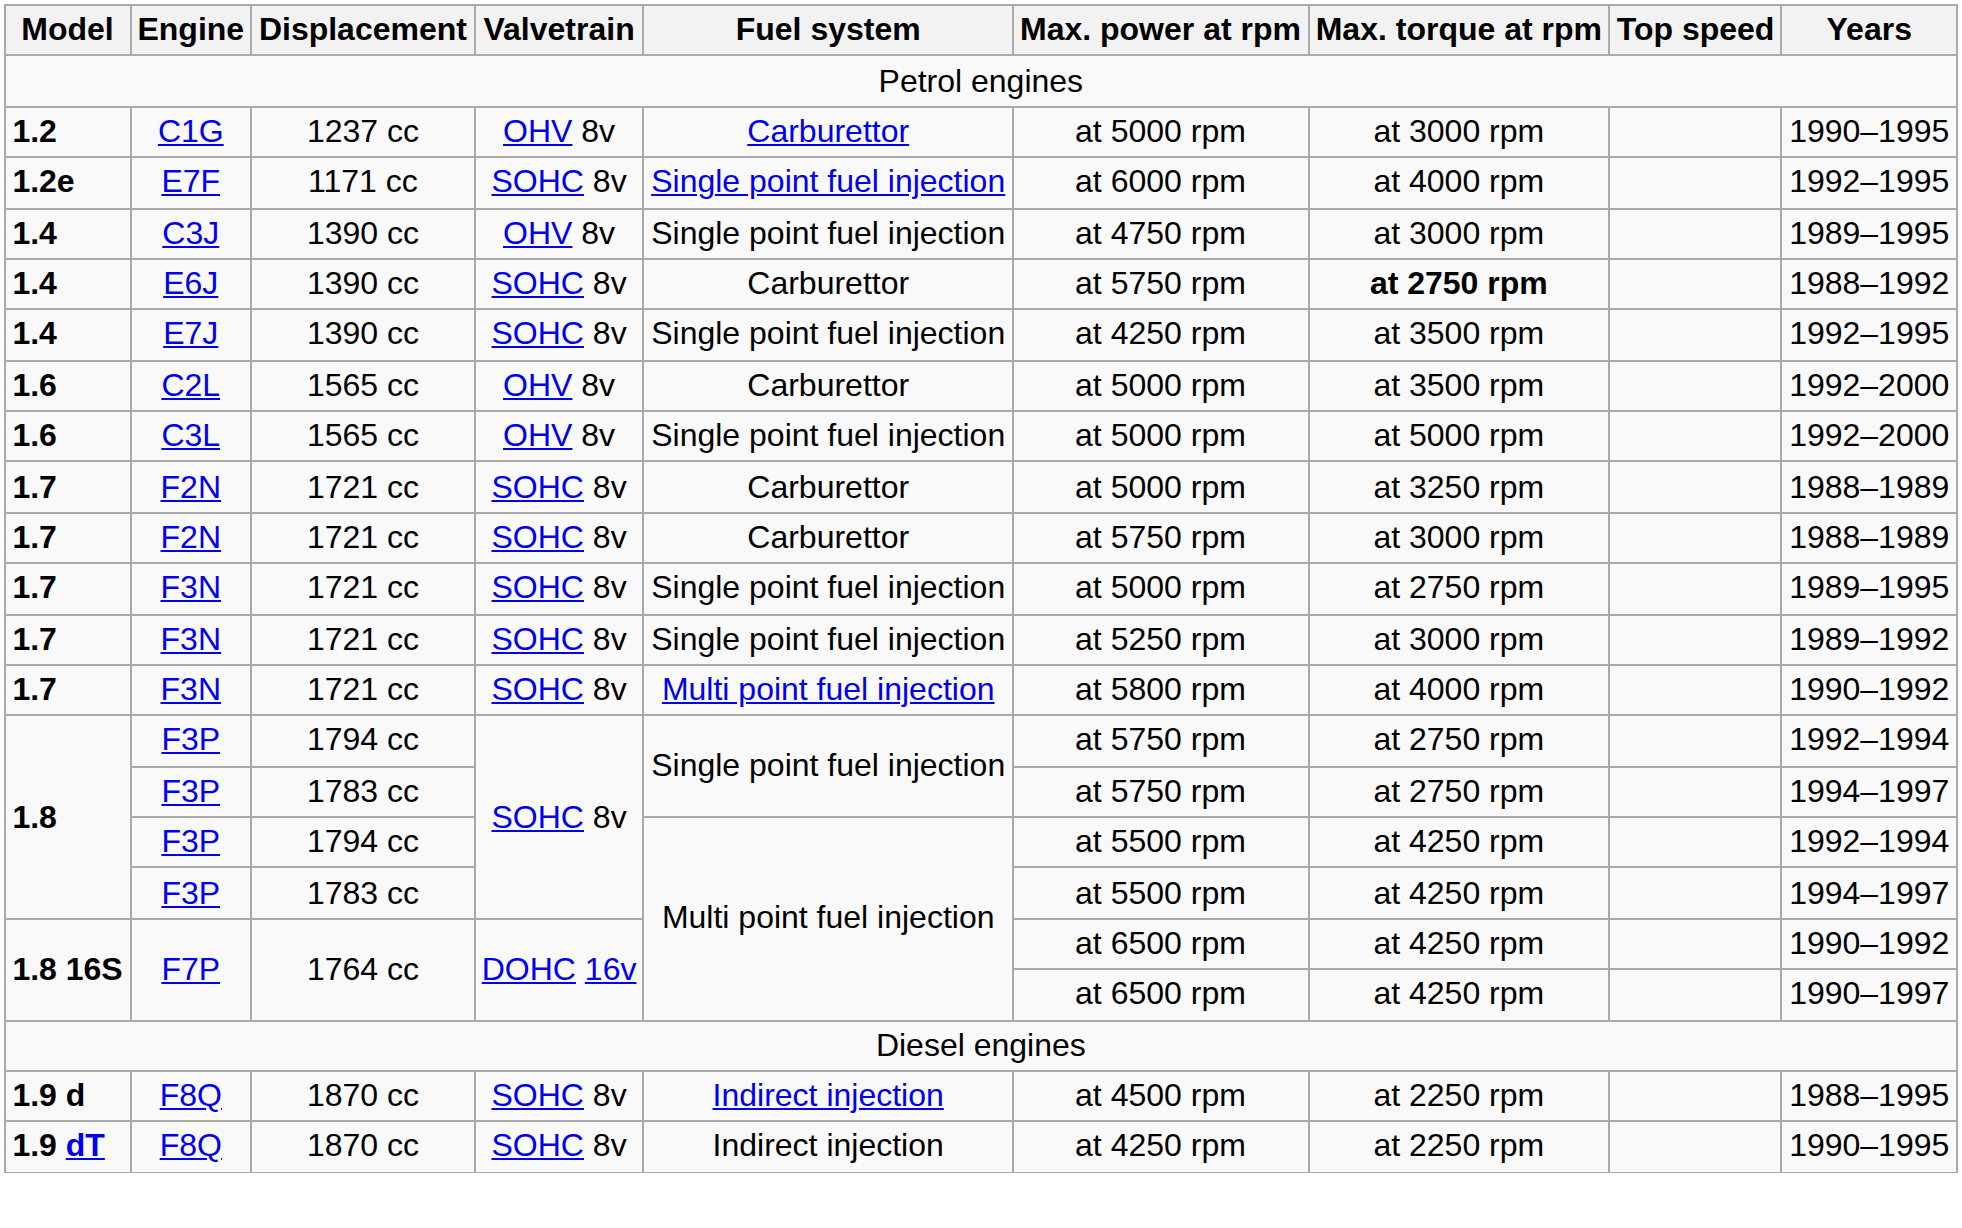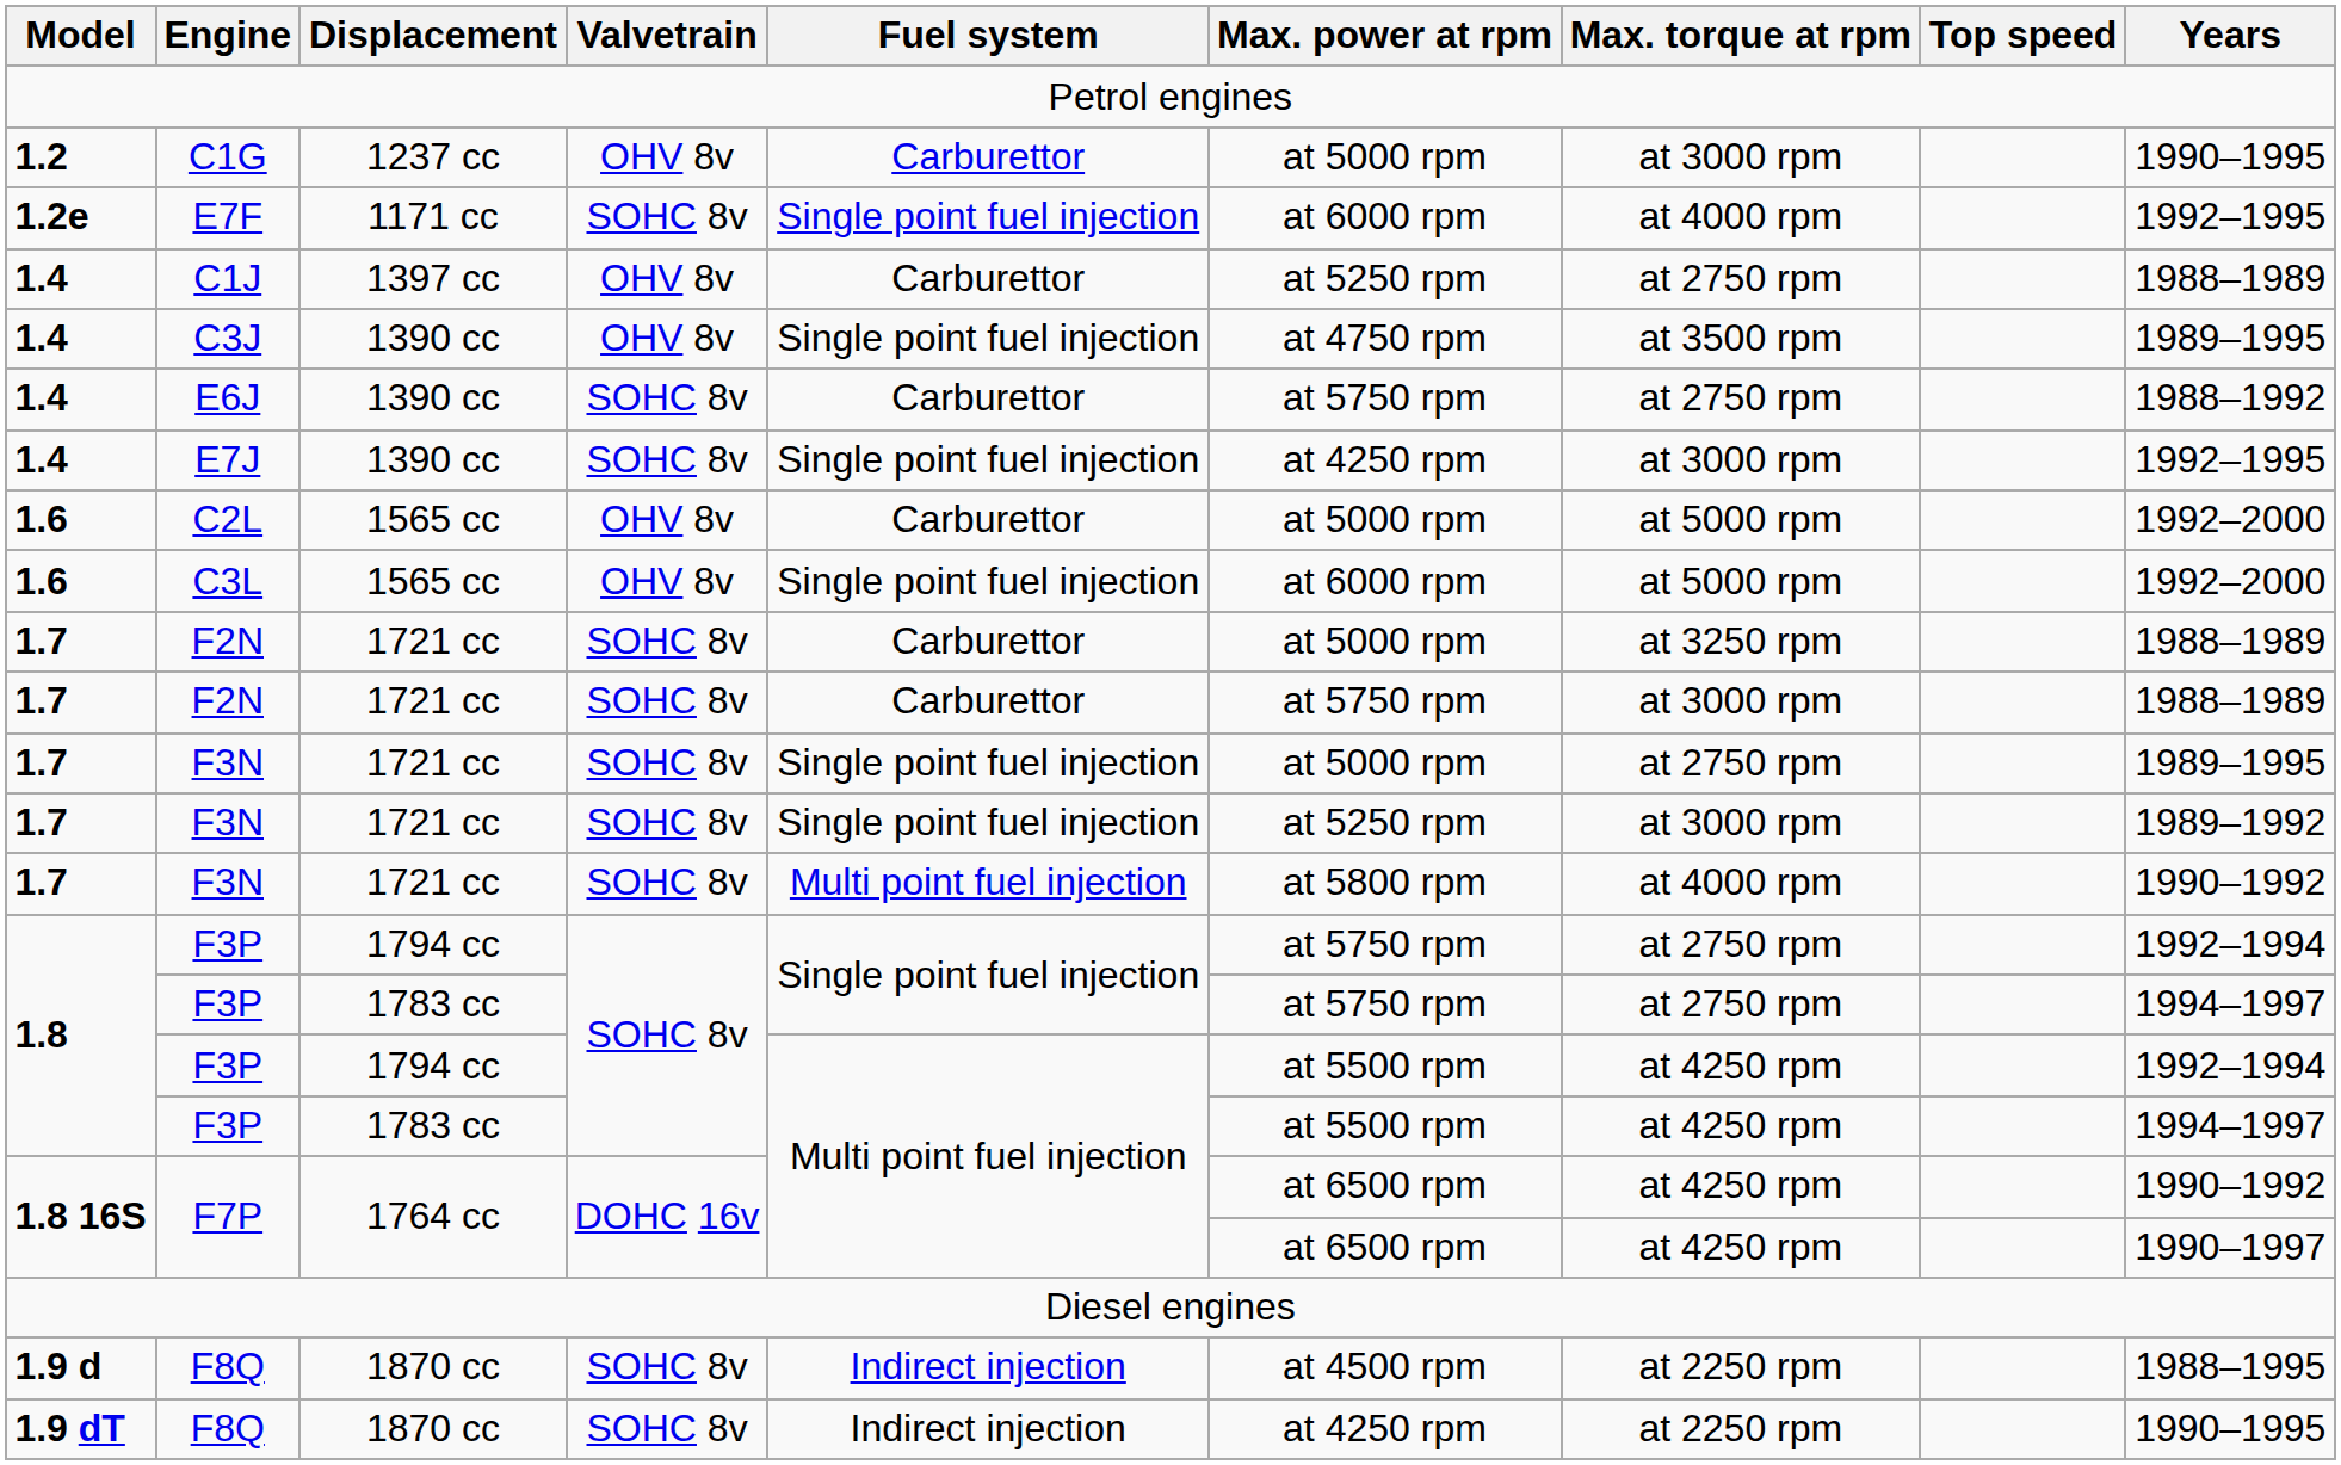+ row: 1.4 | C1J | 1397 cc | OHV 8v | Carburettor | at 5250 rpm | at 2750 rpm | 1988–1989
C3J | Max. torque at rpm: at 3000 rpm -> at 3500 rpm
E6J | Max. torque at rpm: bold -> normal
E7J | Max. torque at rpm: at 3500 rpm -> at 3000 rpm
C2L | Max. torque at rpm: at 3500 rpm -> at 5000 rpm
C3L | Max. power at rpm: at 5000 rpm -> at 6000 rpm
